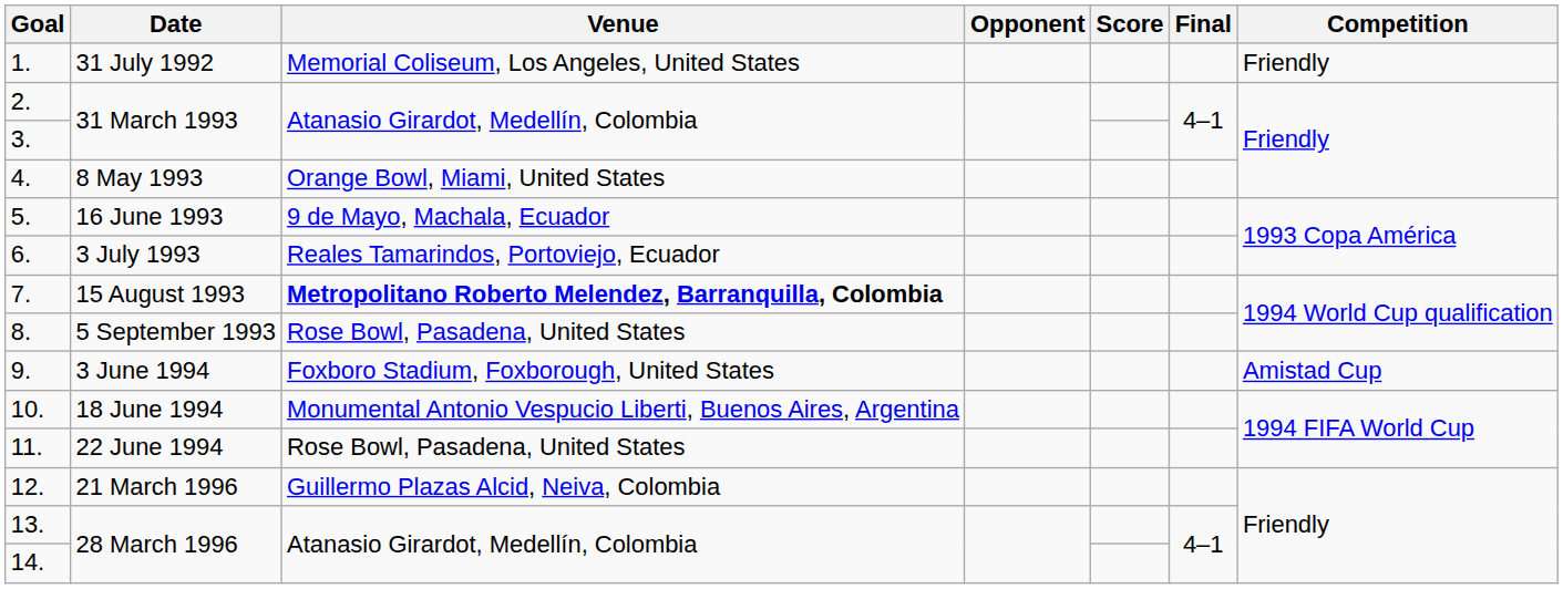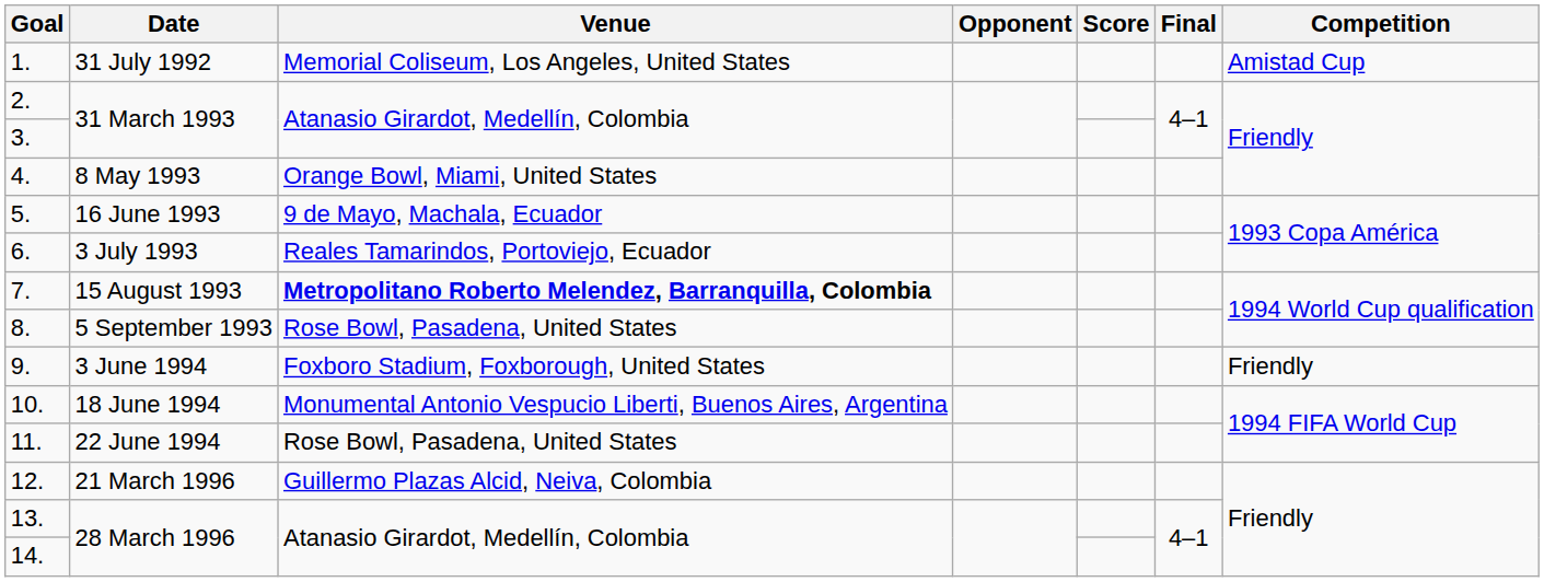1. | Competition: Friendly -> Amistad Cup
9. | Competition: Amistad Cup -> Friendly
